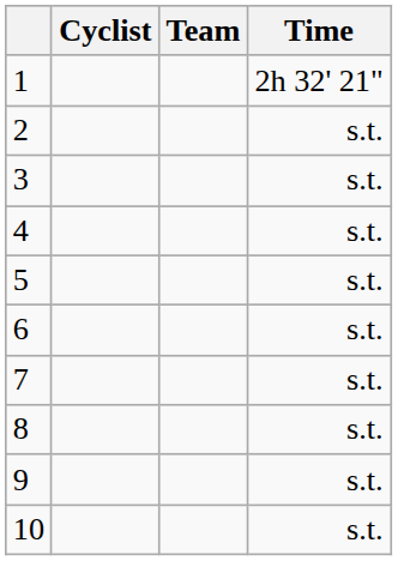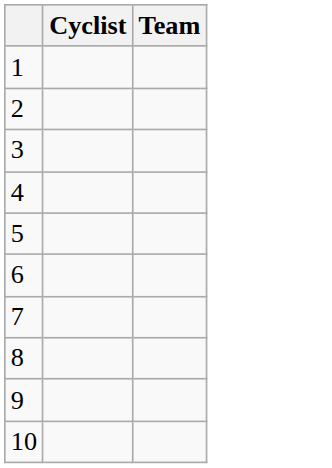- column: Time | 2h 32' 21" | s.t. | s.t. | s.t. | s.t. | s.t. | s.t. | s.t. | s.t. | s.t.
